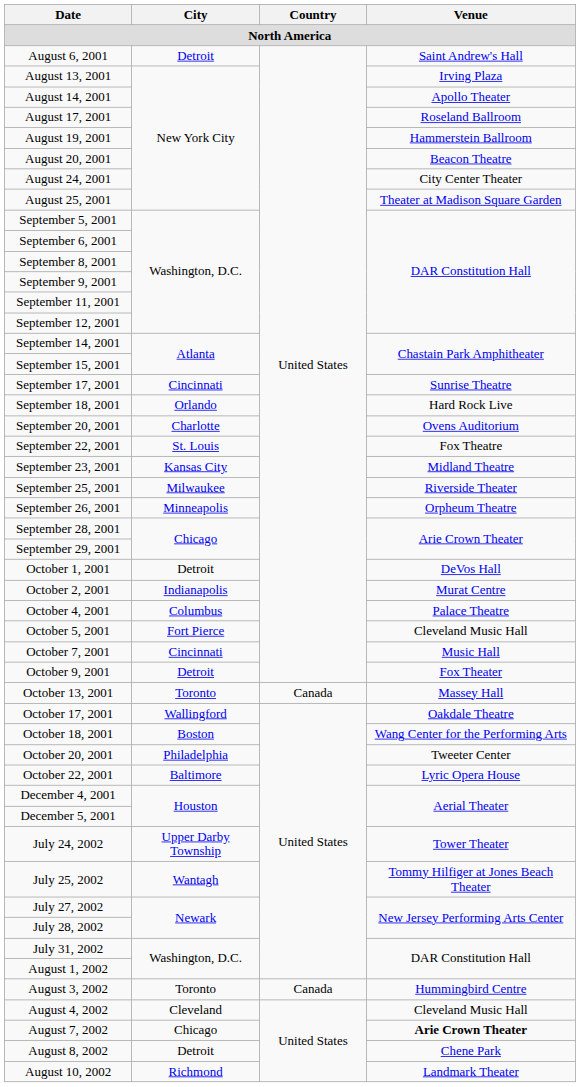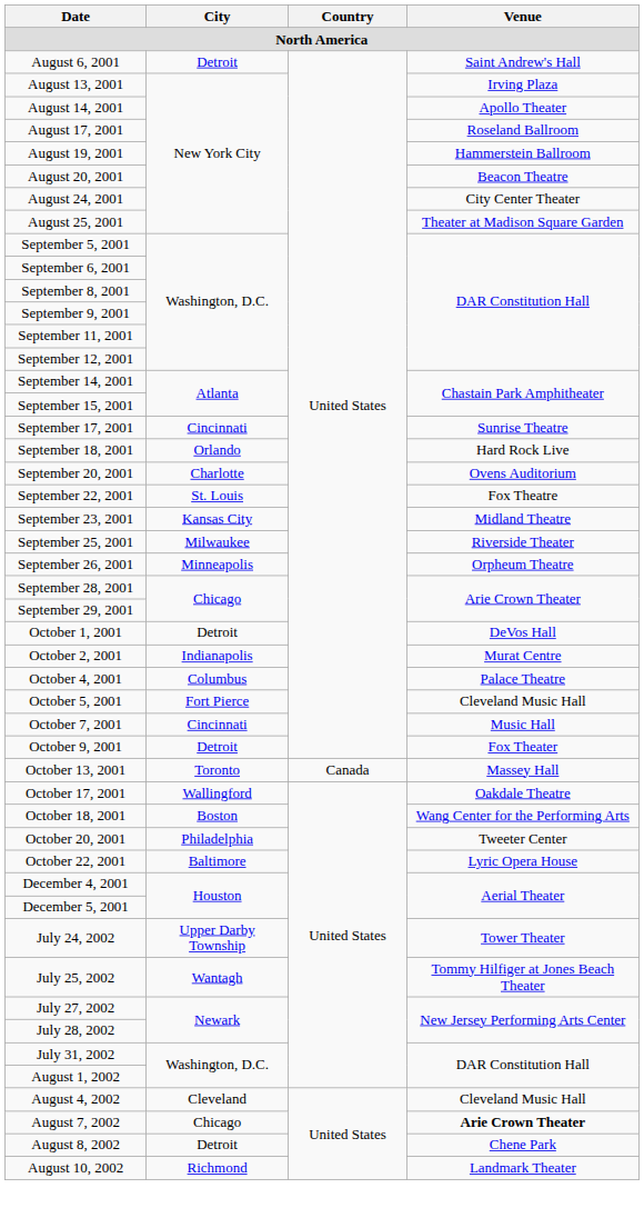- row: August 3, 2002 | Toronto | Canada | Hummingbird Centre
